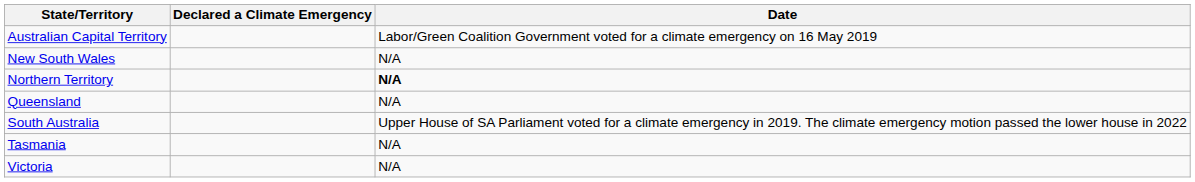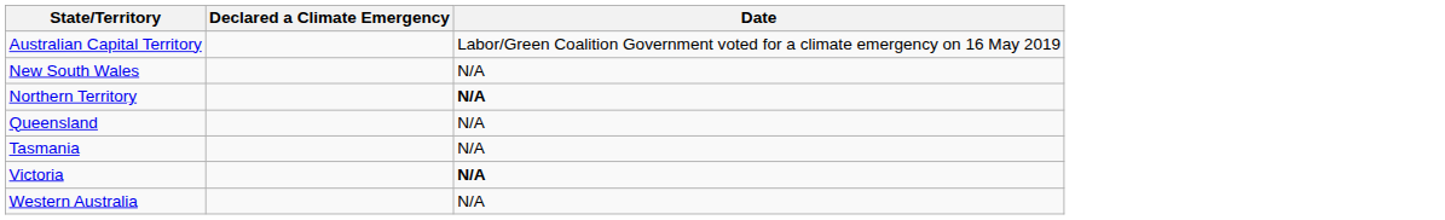- row: South Australia | Upper House of SA Parliament voted for a climate emergency in 2019. The climate emergency motion passed the lower house in 2022
Victoria | Date: normal -> bold
+ row: Western Australia | N/A
